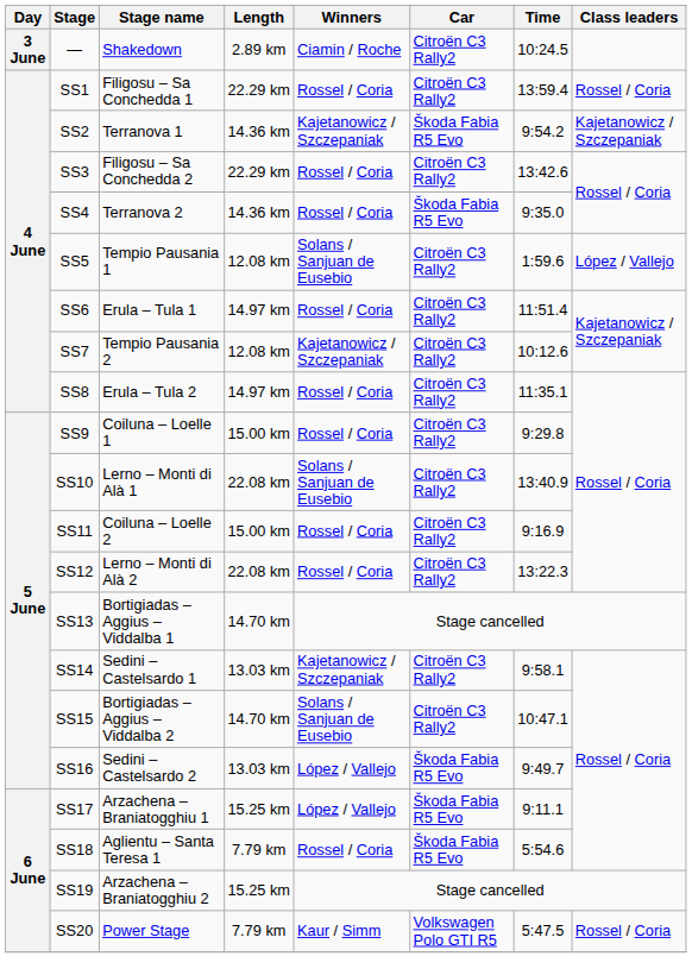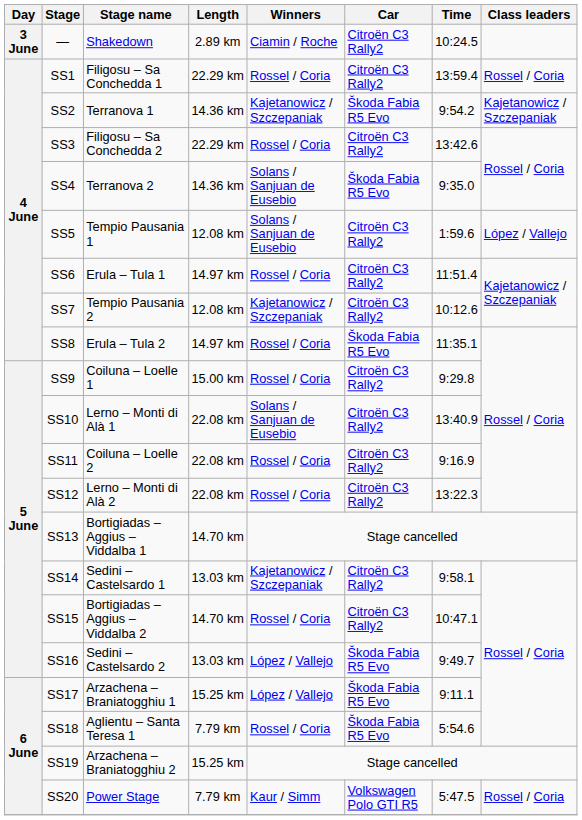SS4 | Winners: Rossel / Coria -> Solans / Sanjuan de Eusebio
SS8 | Car: Citroën C3 Rally2 -> Škoda Fabia R5 Evo
SS11 | Length: 15.00 km -> 22.08 km
SS15 | Winners: Solans / Sanjuan de Eusebio -> Rossel / Coria
